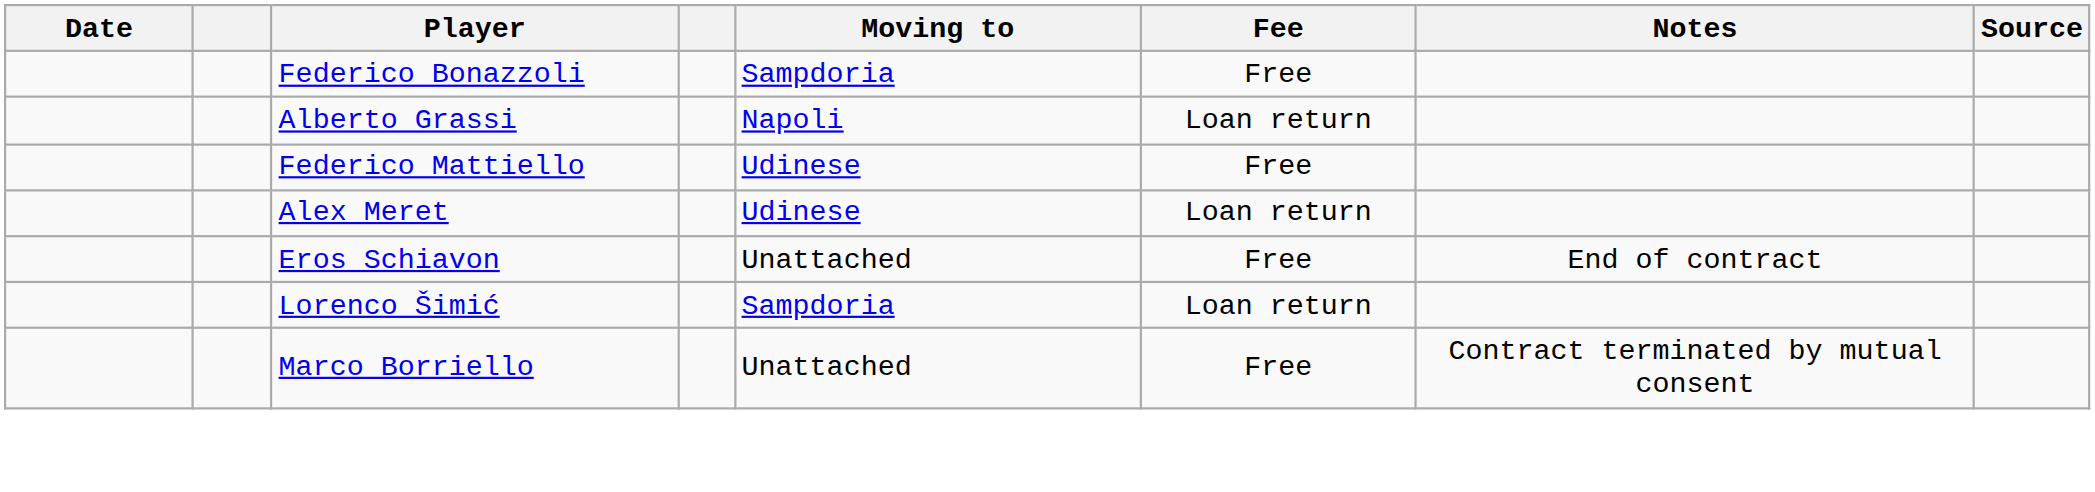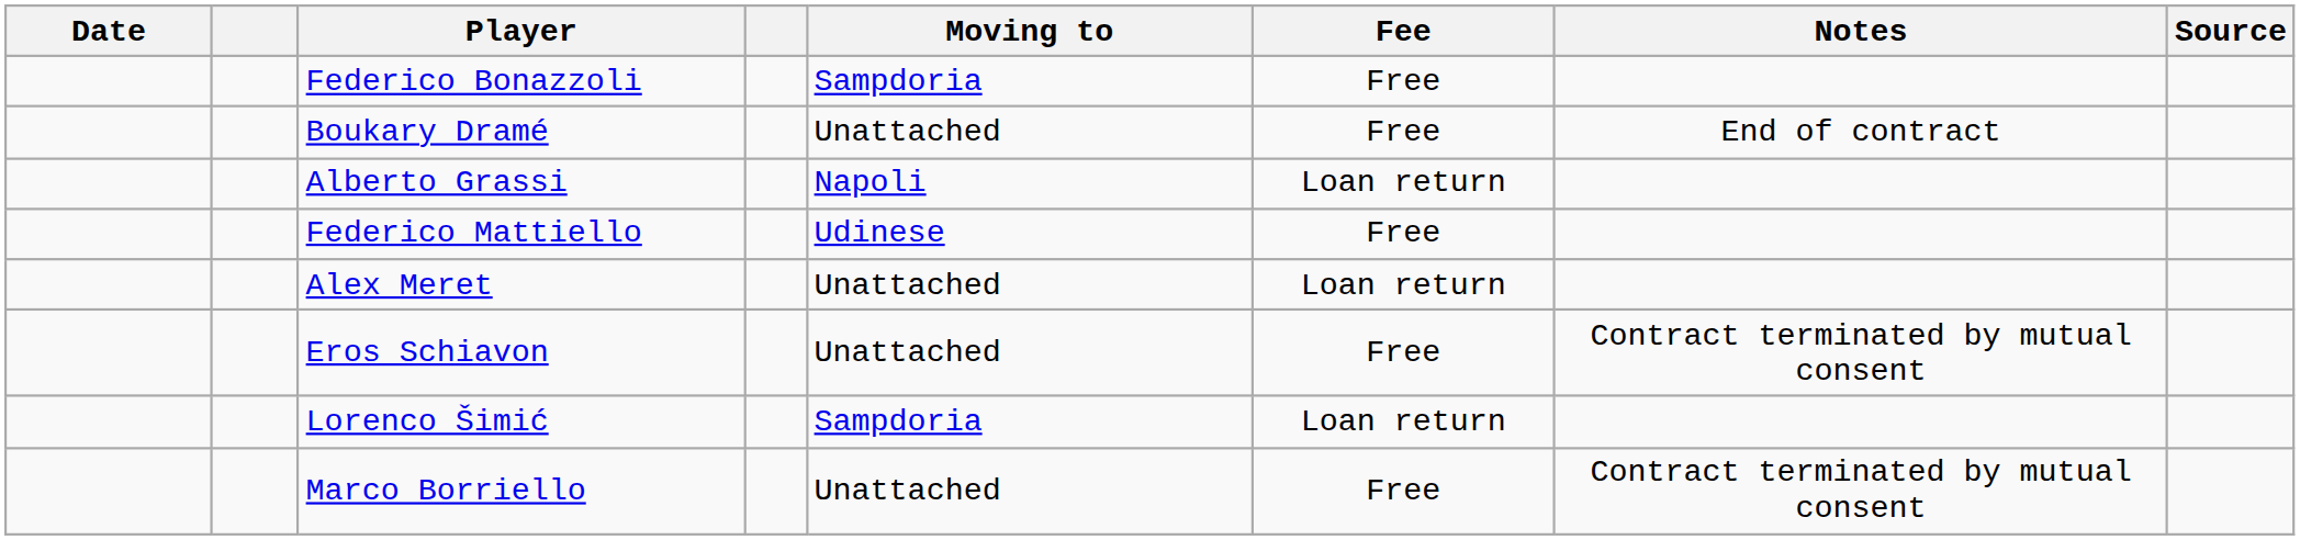+ row: Boukary Dramé | Unattached | Free | End of contract
Alex Meret | Moving to: Udinese -> Unattached
Eros Schiavon | Notes: End of contract -> Contract terminated by mutual consent
